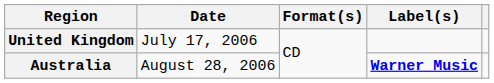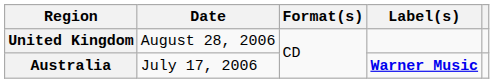United Kingdom | Date: July 17, 2006 -> August 28, 2006
Australia | Date: August 28, 2006 -> July 17, 2006
